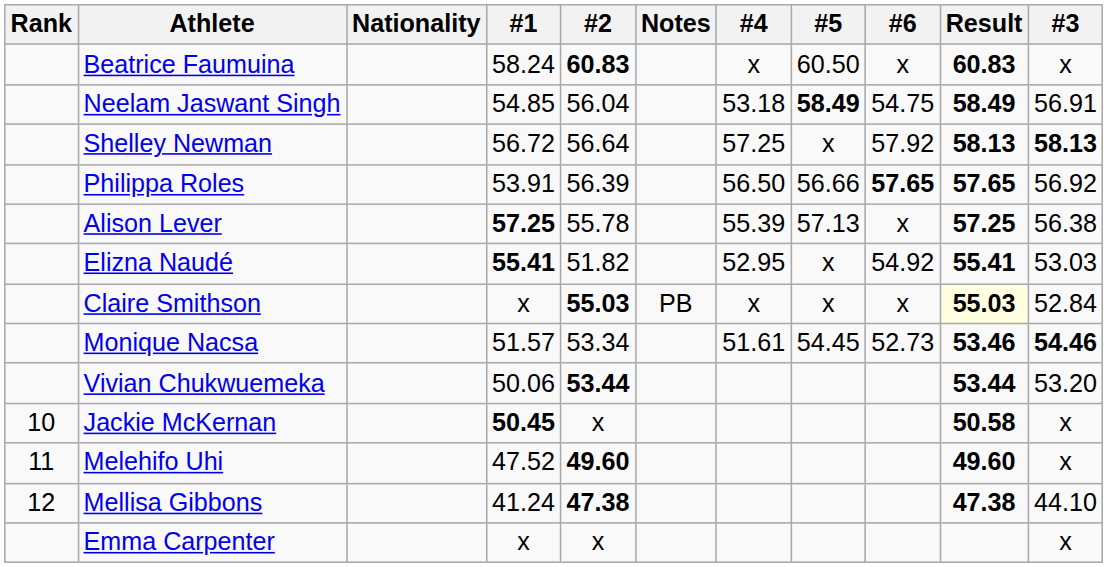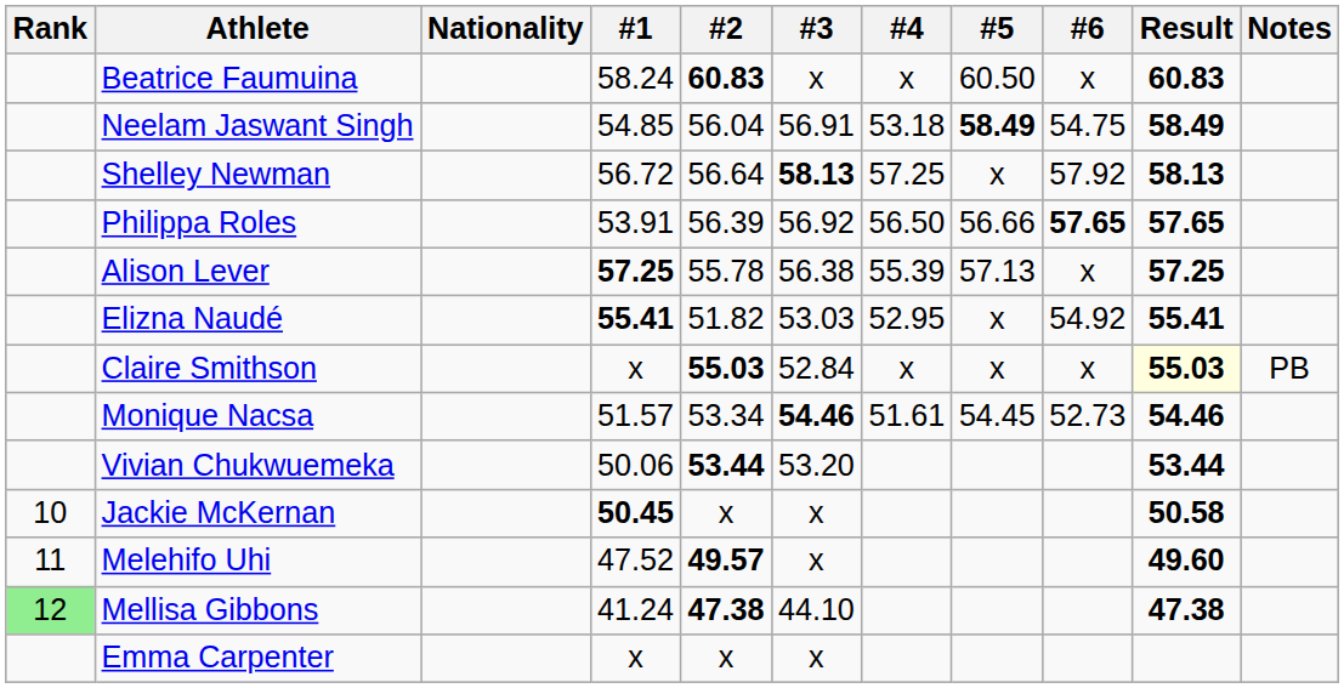columns swapped: #3 <-> Notes
Monique Nacsa | Result: 53.46 -> 54.46
Melehifo Uhi | #2: 49.60 -> 49.57
Mellisa Gibbons | Rank: no background -> lightgreen background
